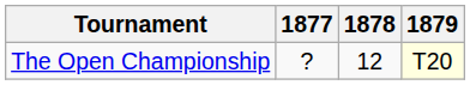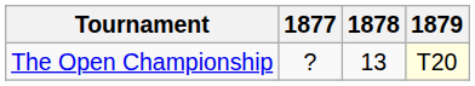The Open Championship | 1878: 12 -> 13
